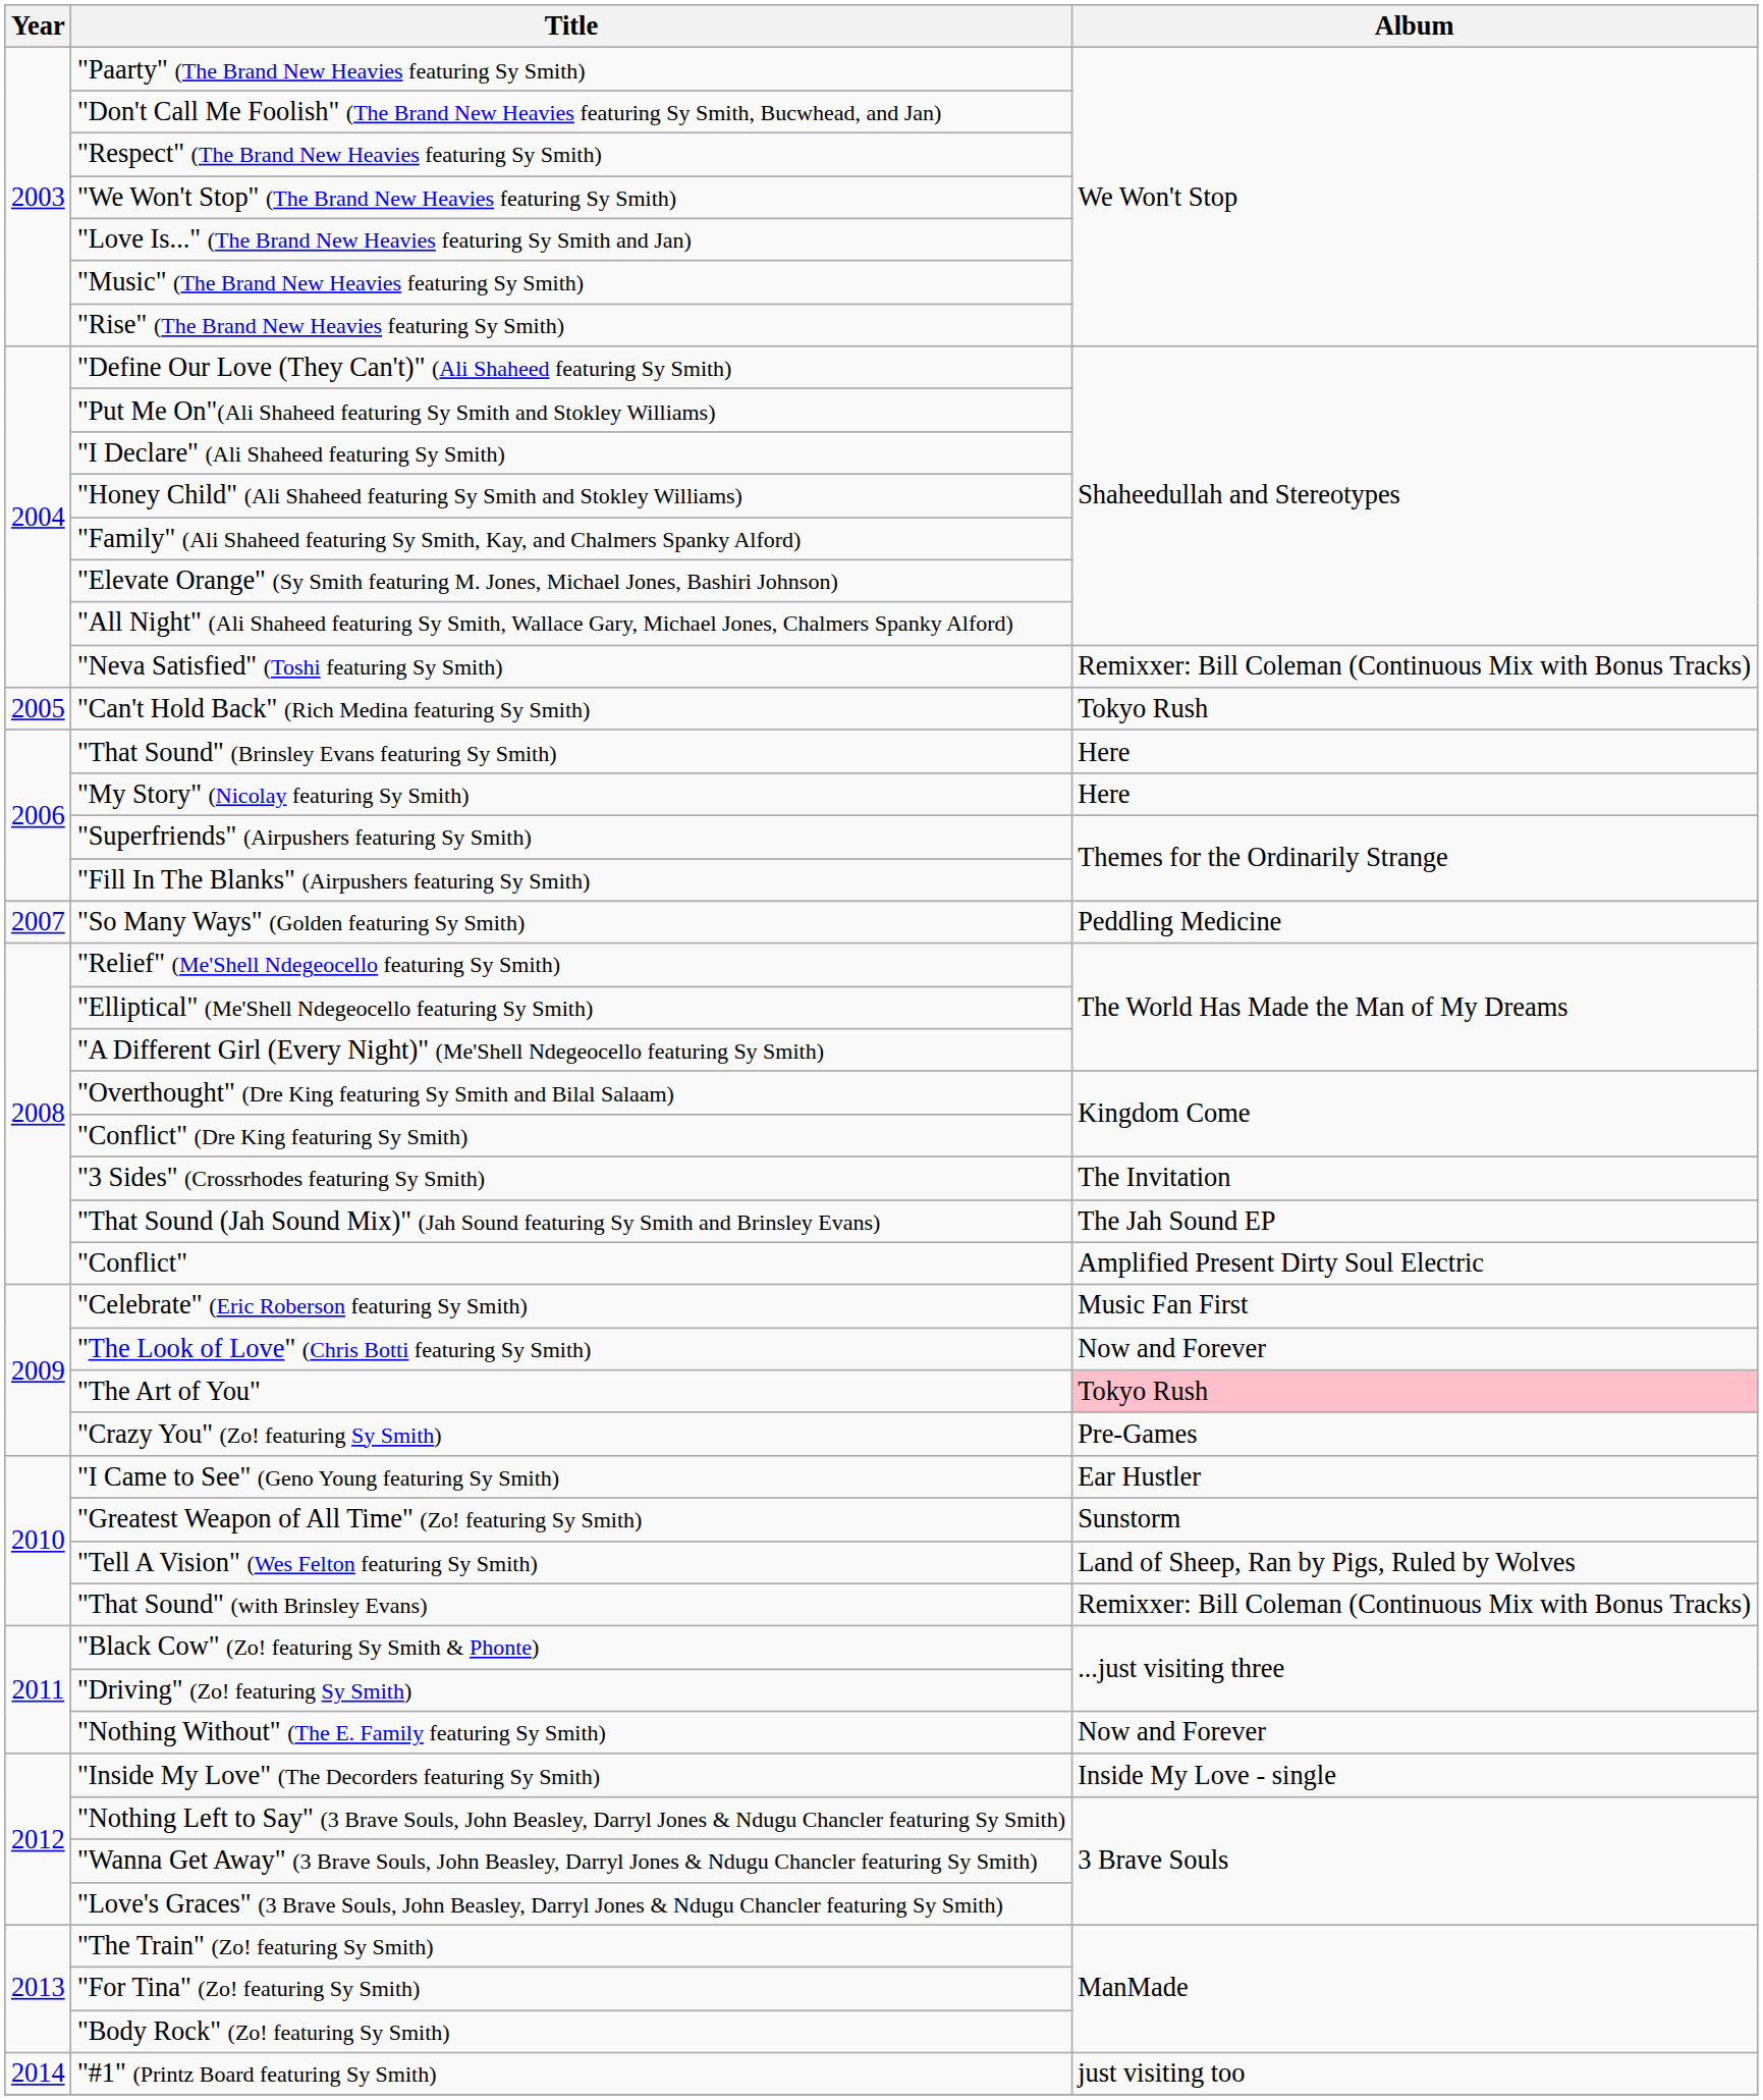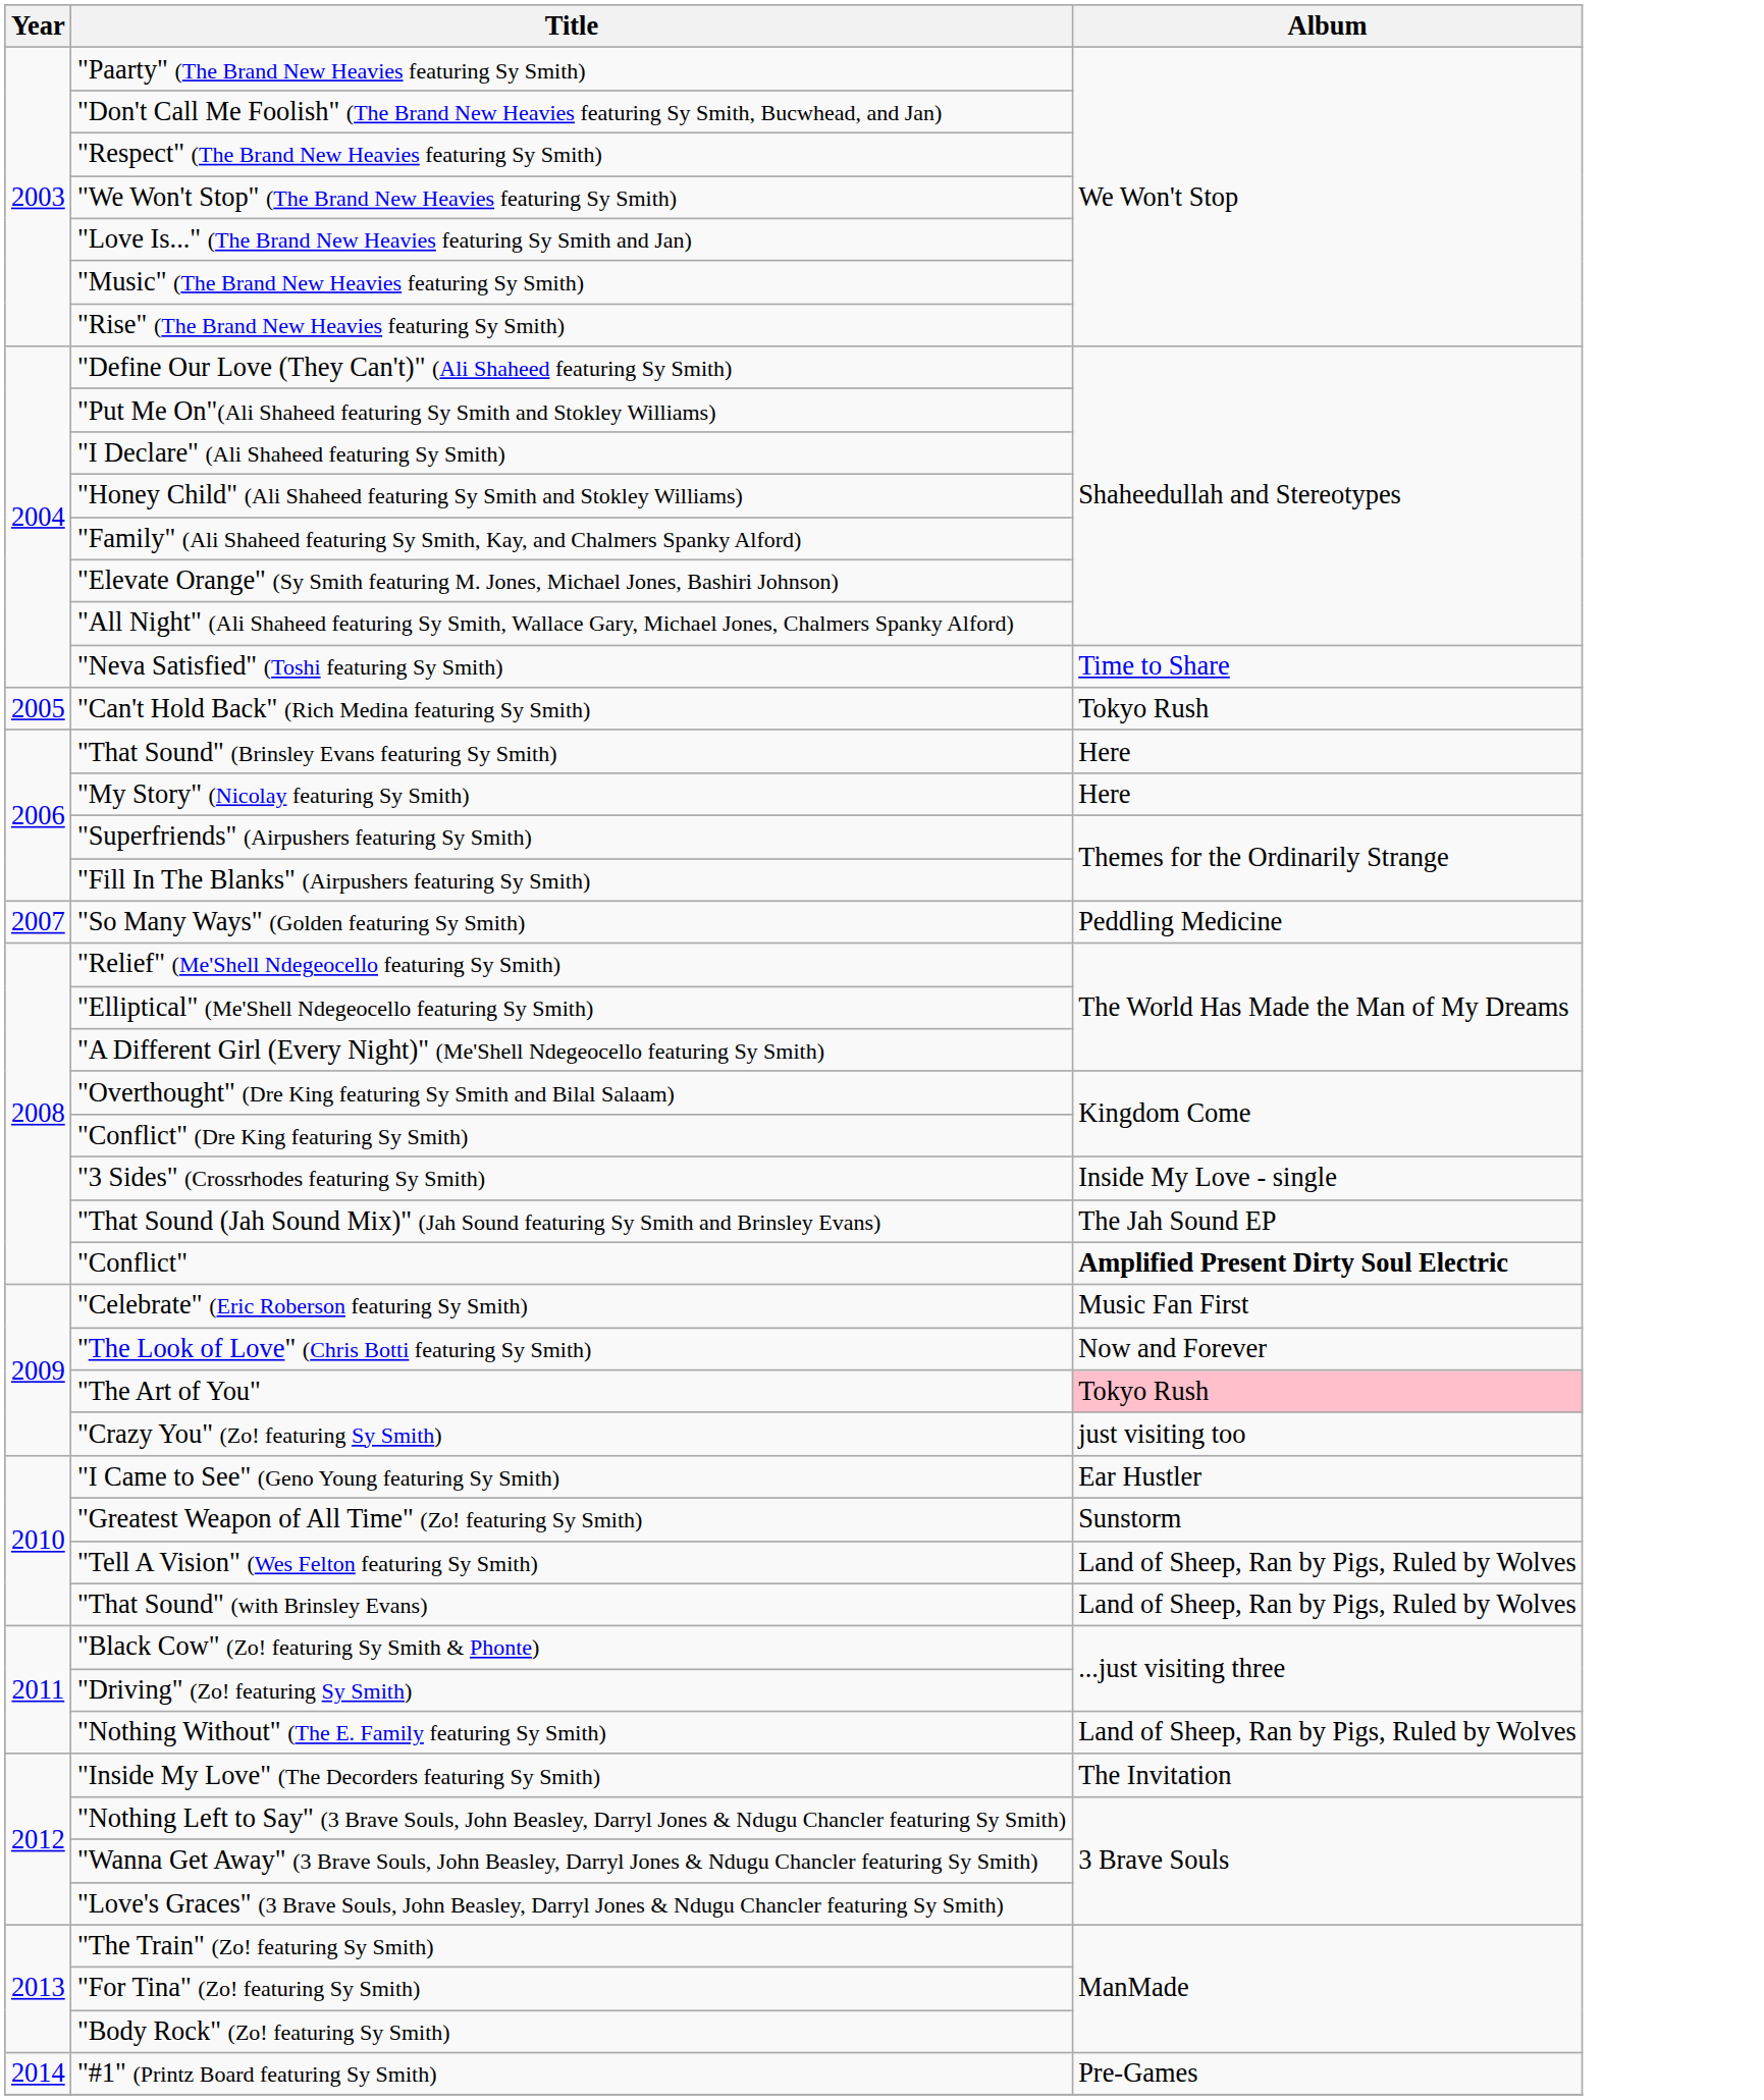"Neva Satisfied" (Toshi featuring Sy Smith) | Album: Remixxer: Bill Coleman (Continuous Mix with Bonus Tracks) -> Time to Share
"3 Sides" (Crossrhodes featuring Sy Smith) | Album: The Invitation -> Inside My Love - single
"Conflict" | Album: normal -> bold
"Crazy You" (Zo! featuring Sy Smith) | Album: Pre-Games -> just visiting too
"That Sound" (with Brinsley Evans) | Album: Remixxer: Bill Coleman (Continuous Mix with Bonus Tracks) -> Land of Sheep, Ran by Pigs, Ruled by Wolves
"Nothing Without" (The E. Family featuring Sy Smith) | Album: Now and Forever -> Land of Sheep, Ran by Pigs, Ruled by Wolves
"Inside My Love" (The Decorders featuring Sy Smith) | Album: Inside My Love - single -> The Invitation
"#1" (Printz Board featuring Sy Smith) | Album: just visiting too -> Pre-Games
